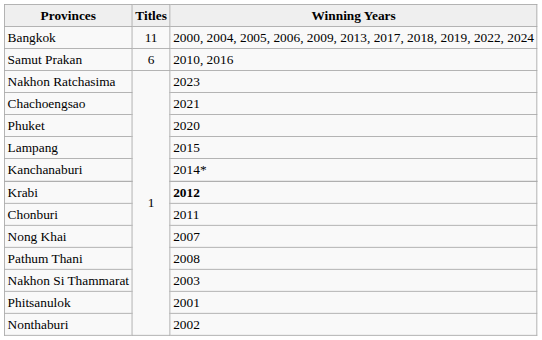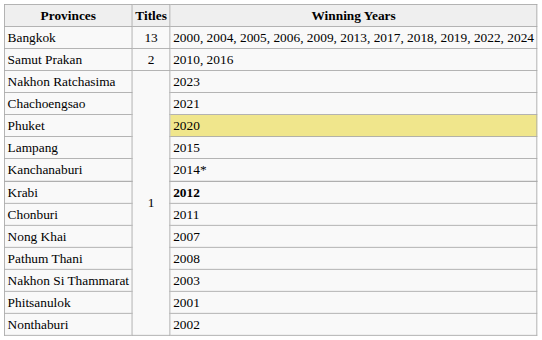Bangkok | Titles: 11 -> 13
Samut Prakan | Titles: 6 -> 2
Phuket | Winning Years: no background -> khaki background
